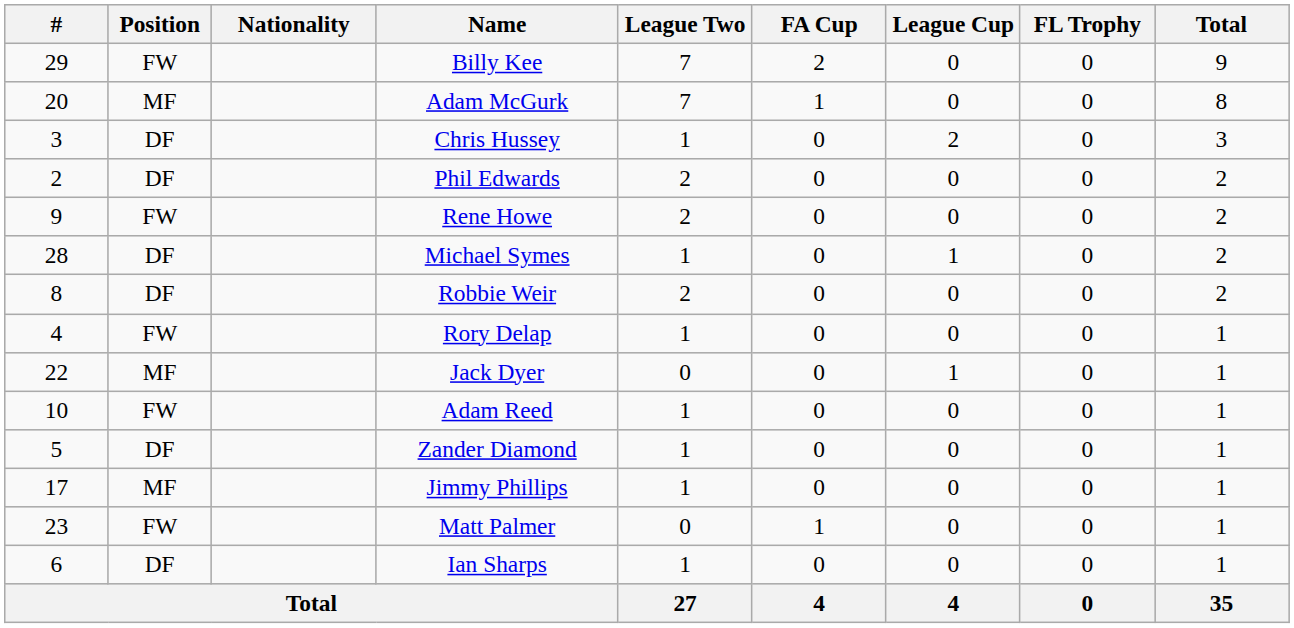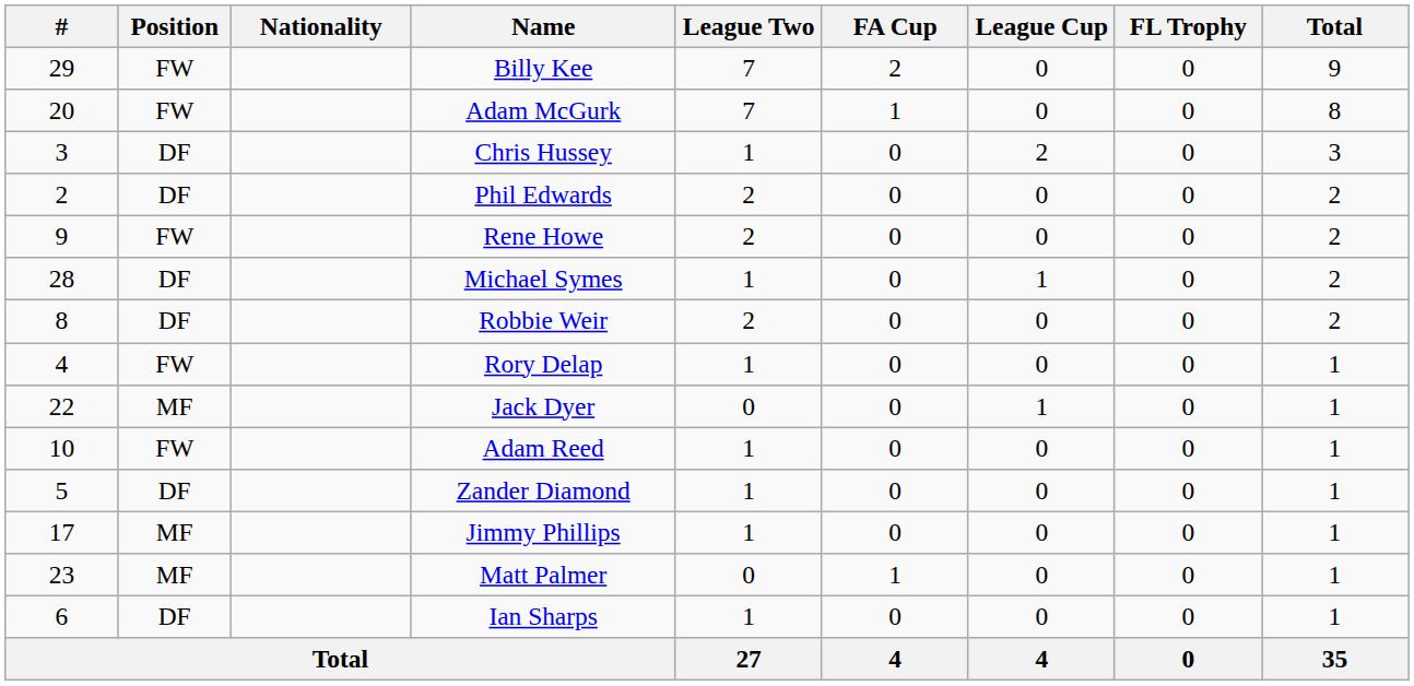Adam McGurk | Position: MF -> FW
Matt Palmer | Position: FW -> MF
